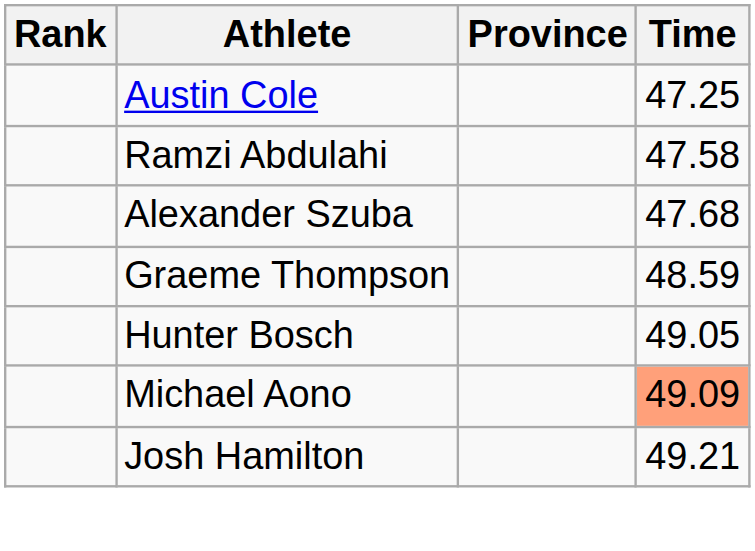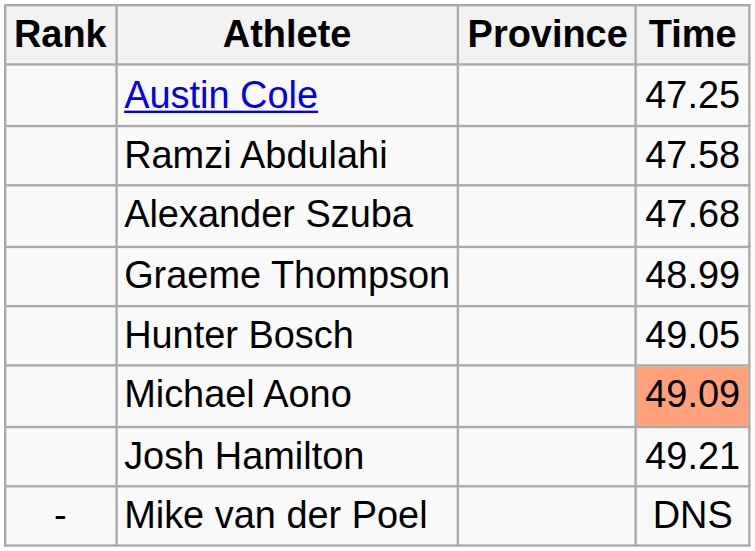Graeme Thompson | Time: 48.59 -> 48.99
+ row: - | Mike van der Poel | DNS
